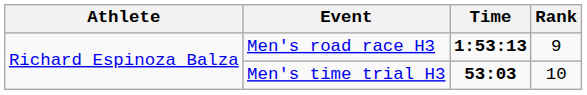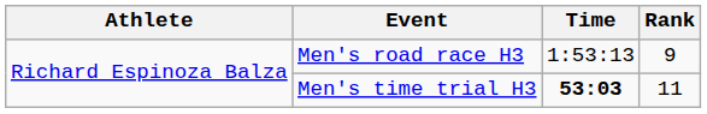Men's road race H3 | Time: bold -> normal
Men's time trial H3 | Rank: 10 -> 11
